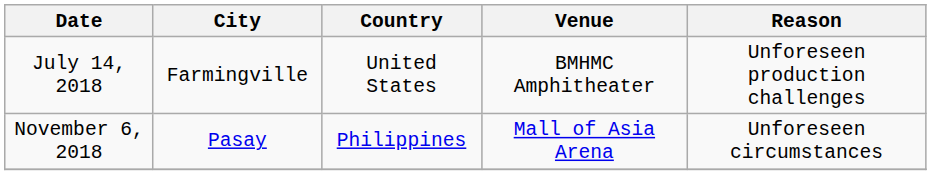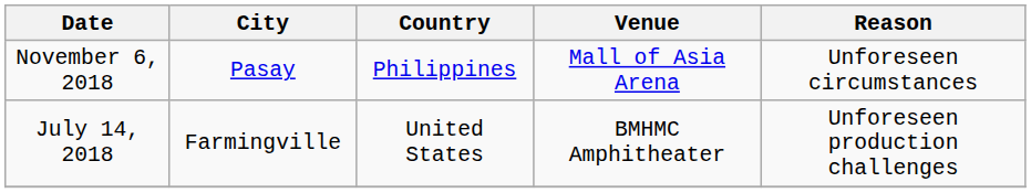rows swapped: July 14, 2018 <-> November 6, 2018
